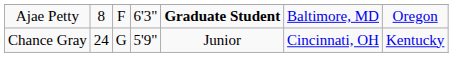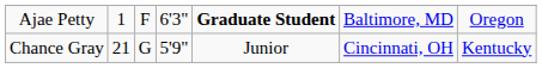Ajae Petty | column 2: 8 -> 1
Chance Gray | column 2: 24 -> 21
